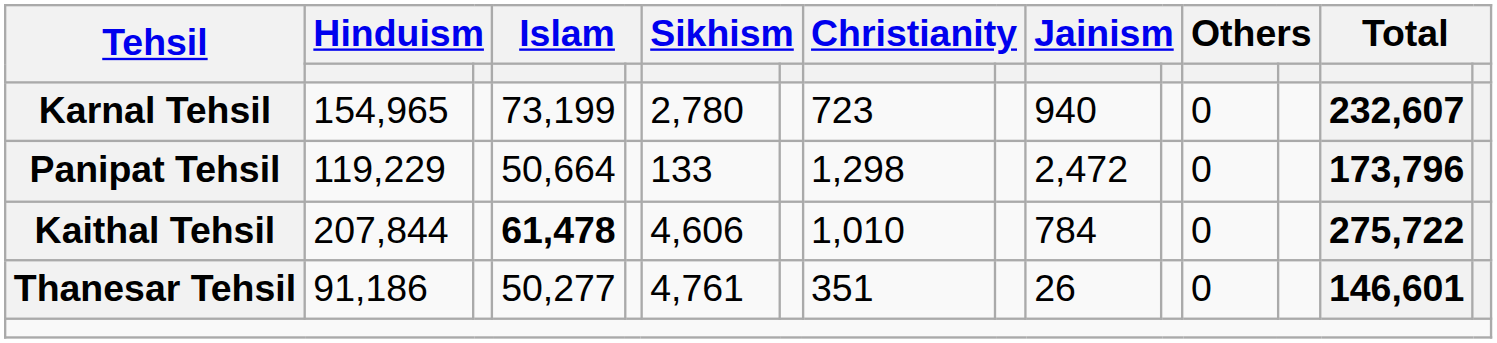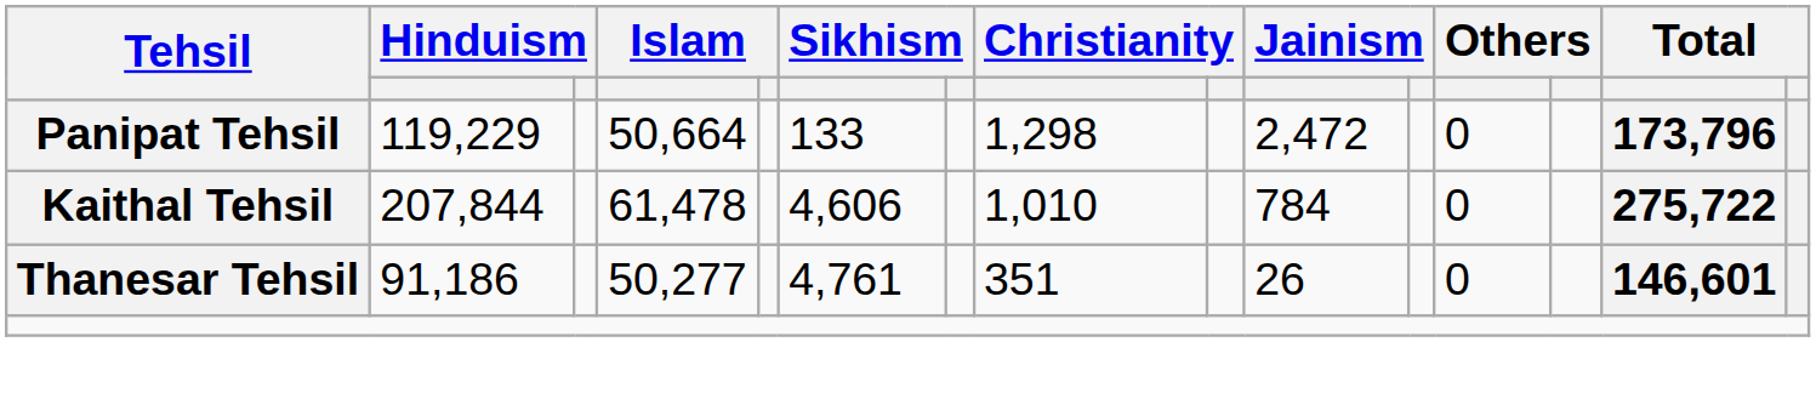- row: Karnal Tehsil | 154,965 | 73,199 | 2,780 | 723 | 940 | 0 | 232,607
Kaithal Tehsil | column 4: bold -> normal
